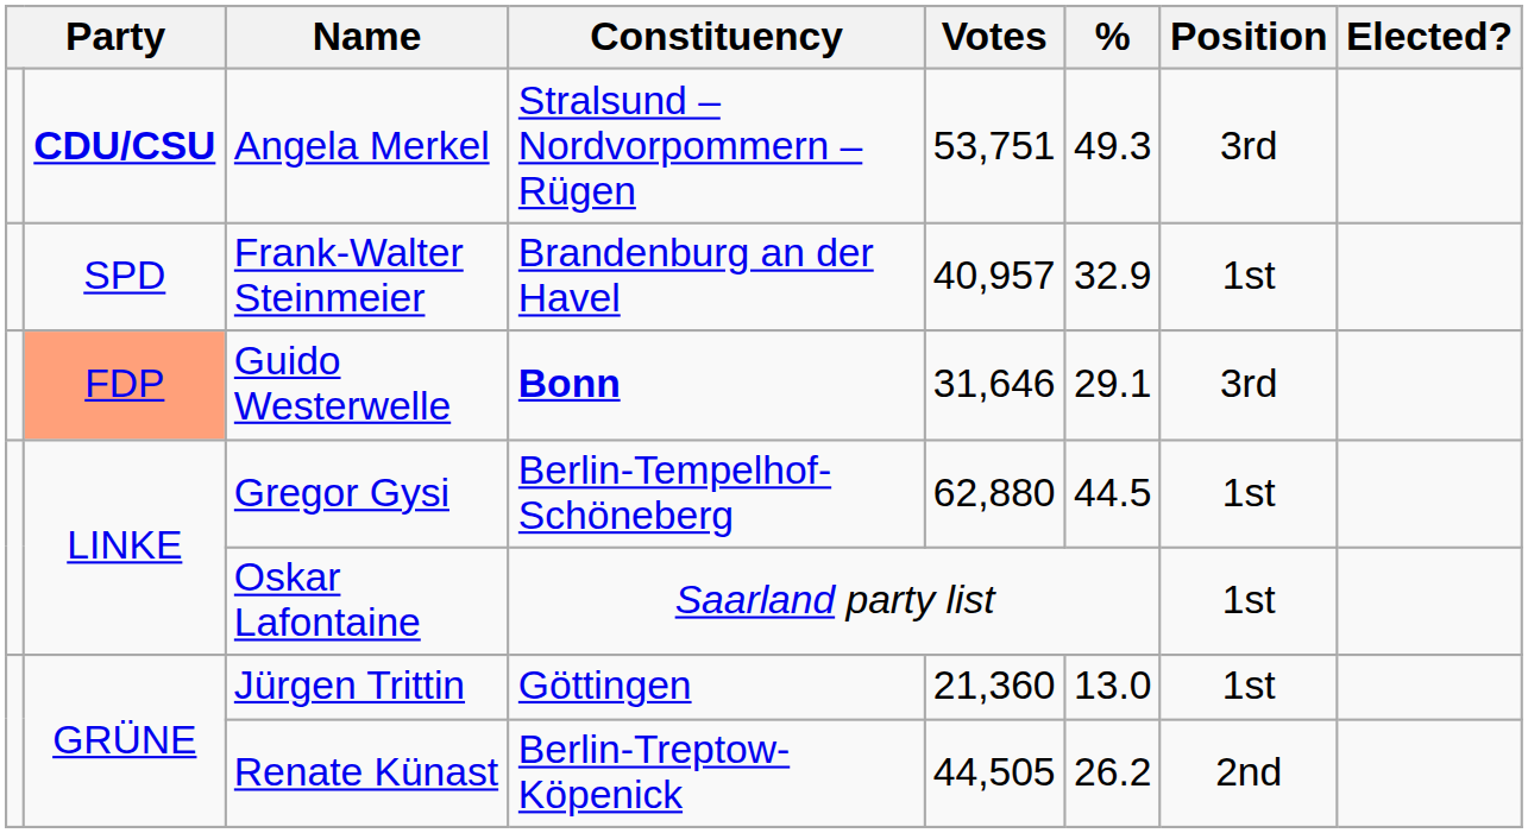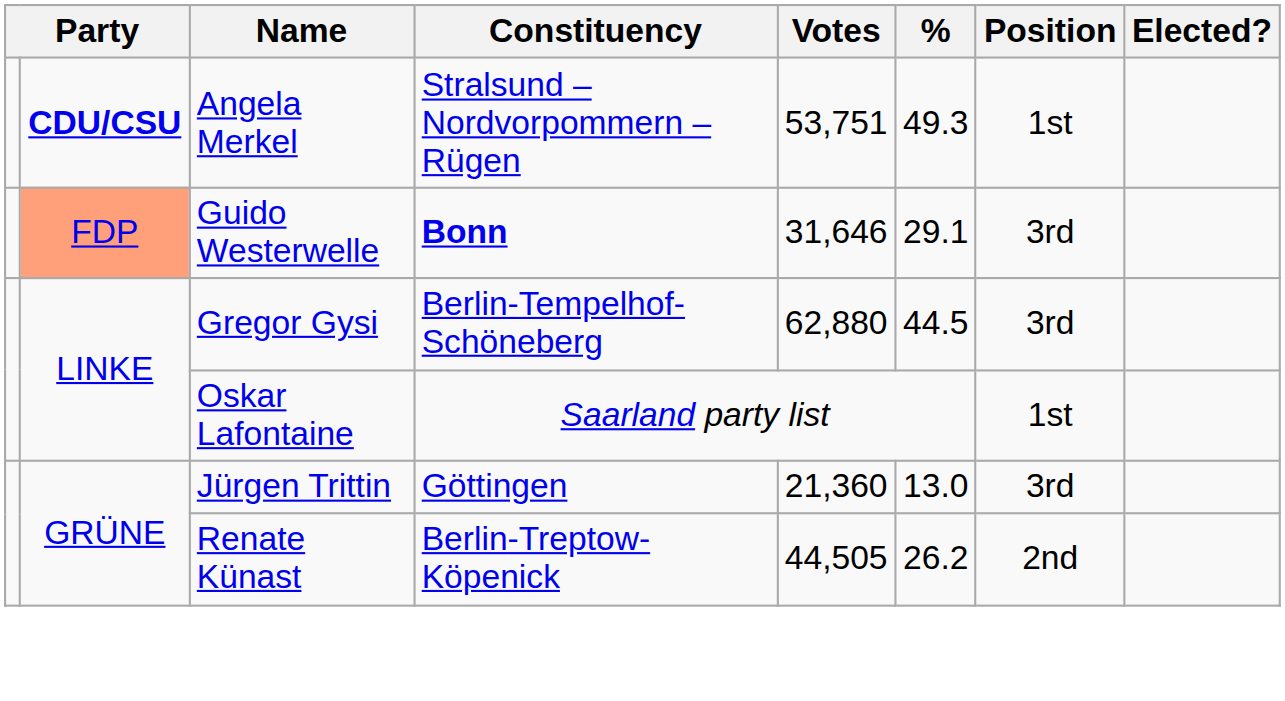Angela Merkel | Position: 3rd -> 1st
- row: SPD | Frank-Walter Steinmeier | Brandenburg an der Havel | 40,957 | 32.9 | 1st
Gregor Gysi | Position: 1st -> 3rd
Jürgen Trittin | Position: 1st -> 3rd
